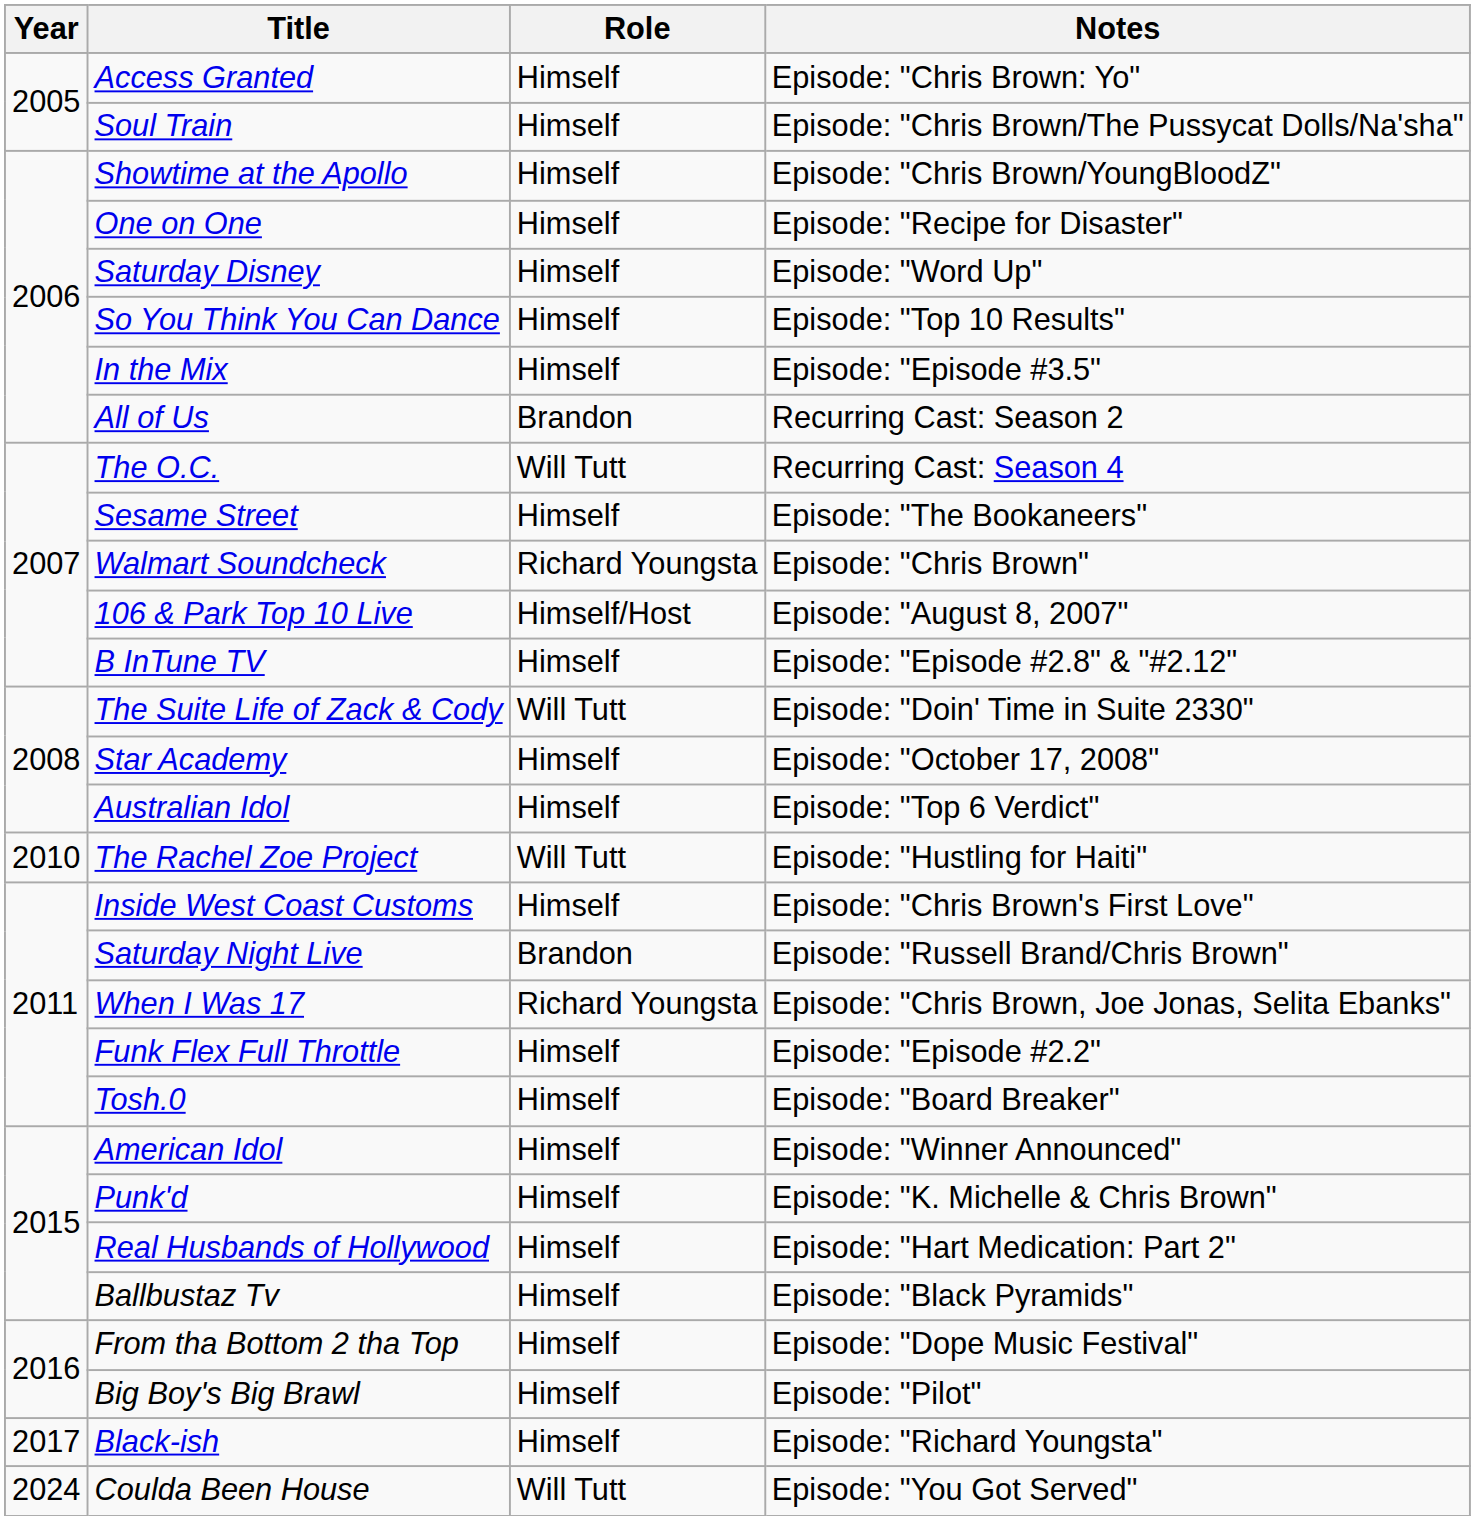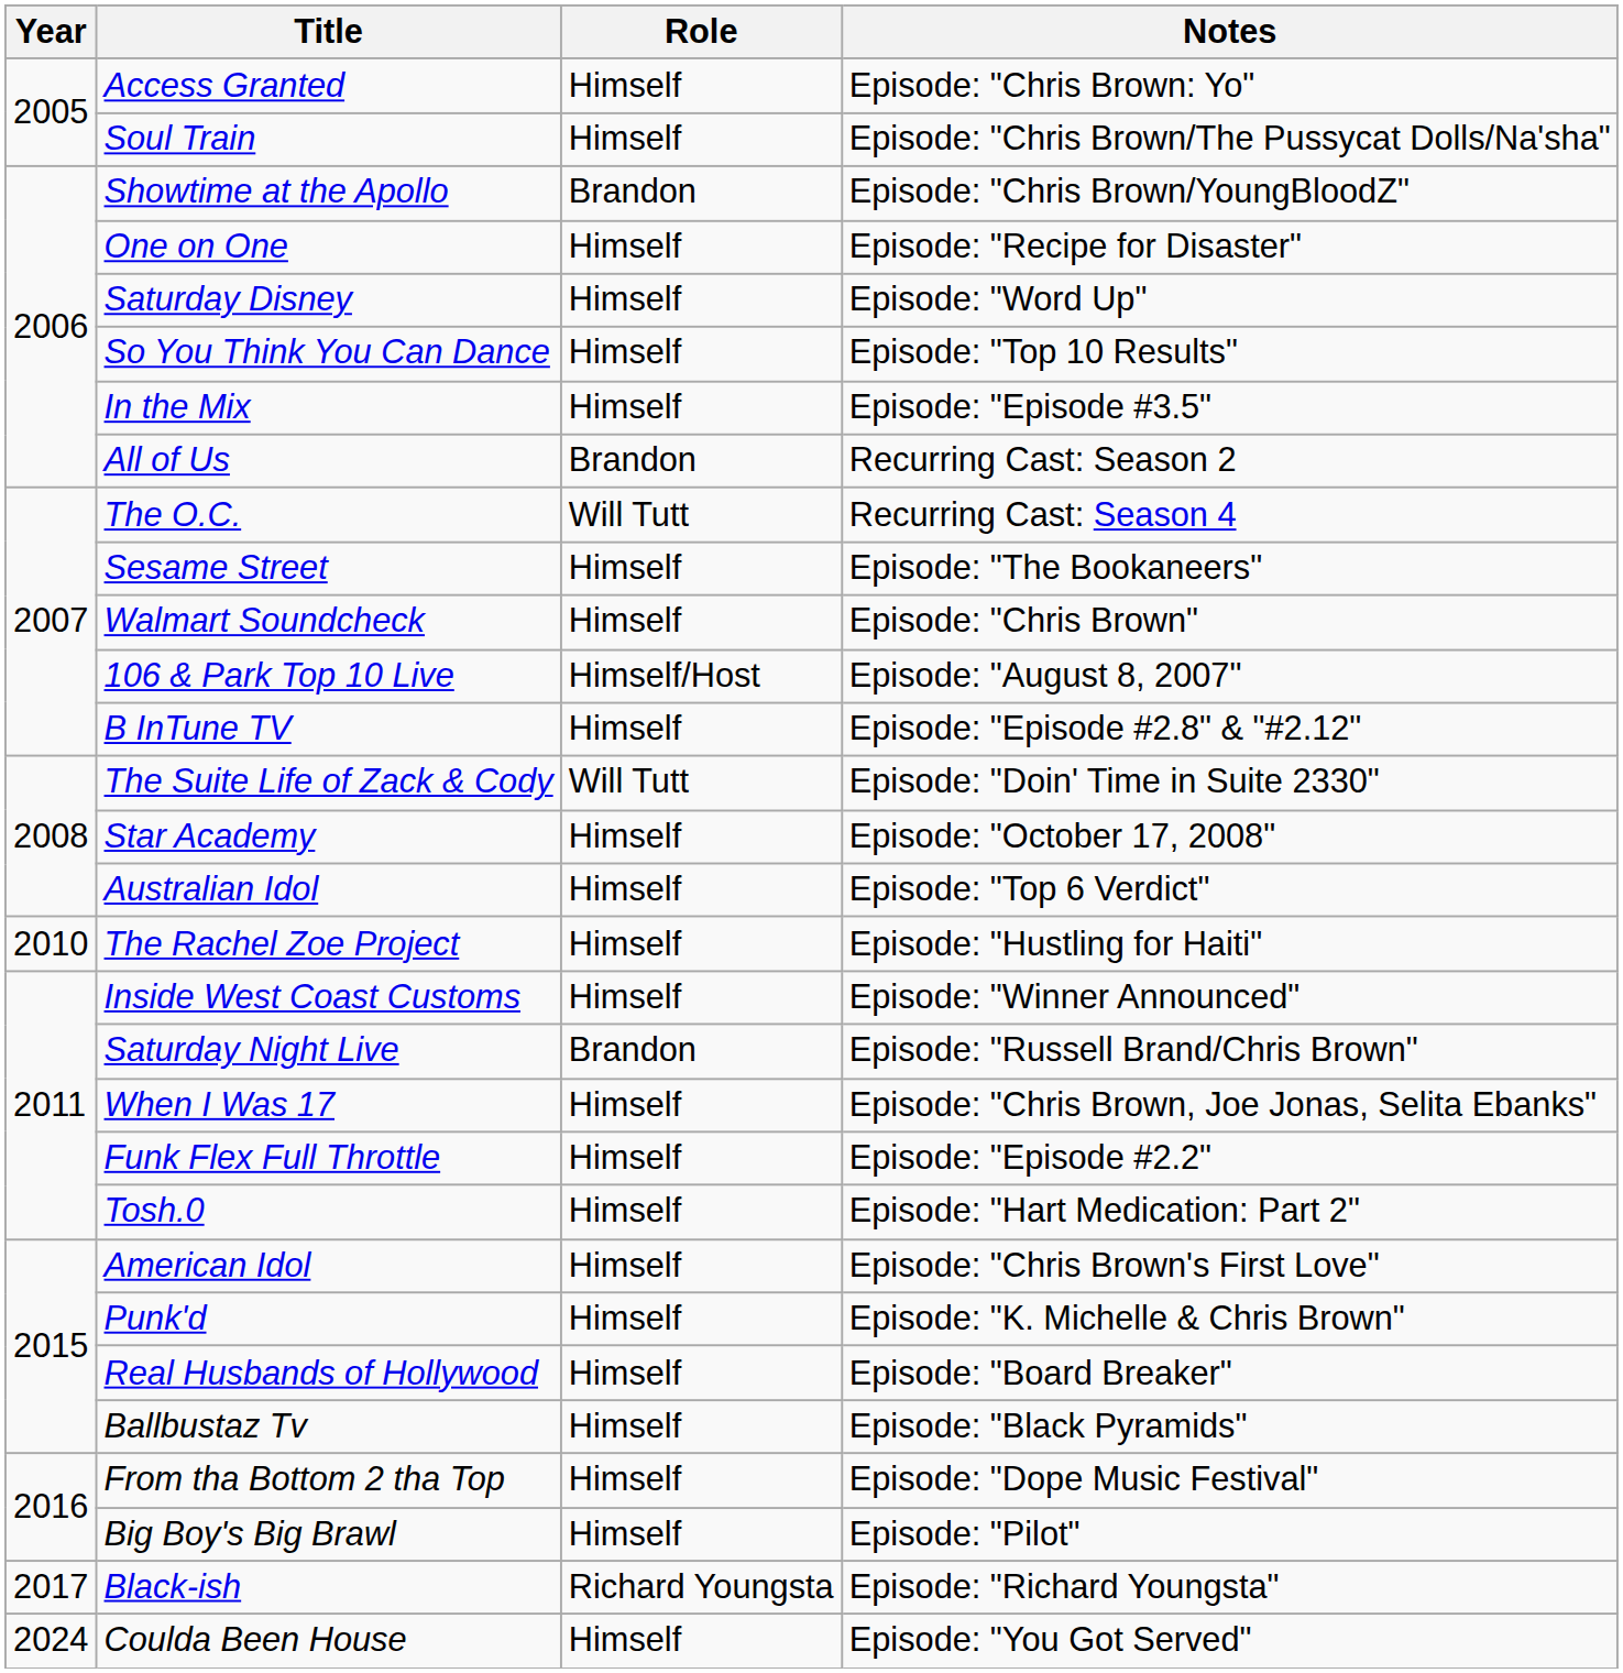Showtime at the Apollo | Role: Himself -> Brandon
Walmart Soundcheck | Role: Richard Youngsta -> Himself
The Rachel Zoe Project | Role: Will Tutt -> Himself
Inside West Coast Customs | Notes: Episode: "Chris Brown's First Love" -> Episode: "Winner Announced"
When I Was 17 | Role: Richard Youngsta -> Himself
Tosh.0 | Notes: Episode: "Board Breaker" -> Episode: "Hart Medication: Part 2"
American Idol | Notes: Episode: "Winner Announced" -> Episode: "Chris Brown's First Love"
Real Husbands of Hollywood | Notes: Episode: "Hart Medication: Part 2" -> Episode: "Board Breaker"
Black-ish | Role: Himself -> Richard Youngsta
Coulda Been House | Role: Will Tutt -> Himself
